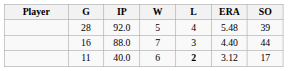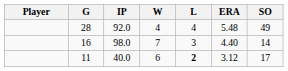28 | W: 5 -> 4
28 | SO: 39 -> 49
16 | IP: 88.0 -> 98.0
16 | SO: 44 -> 14
